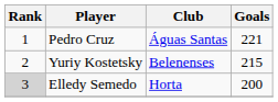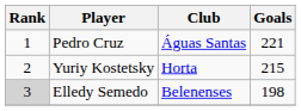Yuriy Kostetsky | Club: Belenenses -> Horta
Elledy Semedo | Club: Horta -> Belenenses
Elledy Semedo | Goals: 200 -> 198
